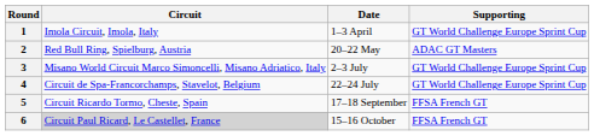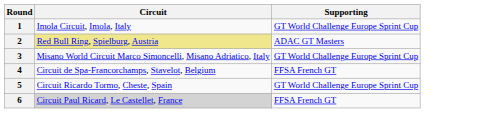- column: Date | 1–3 April | 20–22 May | 2–3 July | 22–24 July | 17–18 September | 15–16 October
2 | Circuit: no background -> khaki background
4 | Supporting: GT World Challenge Europe Sprint Cup -> FFSA French GT
5 | Supporting: FFSA French GT -> GT World Challenge Europe Sprint Cup
